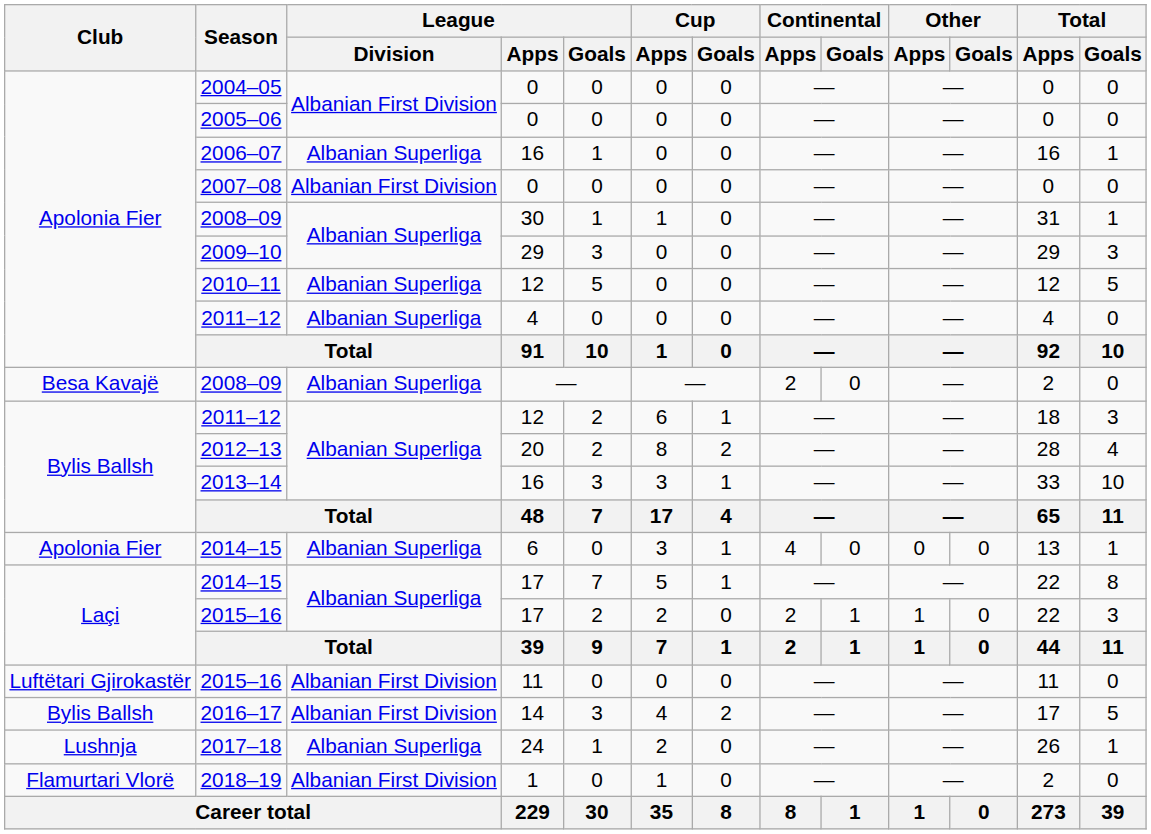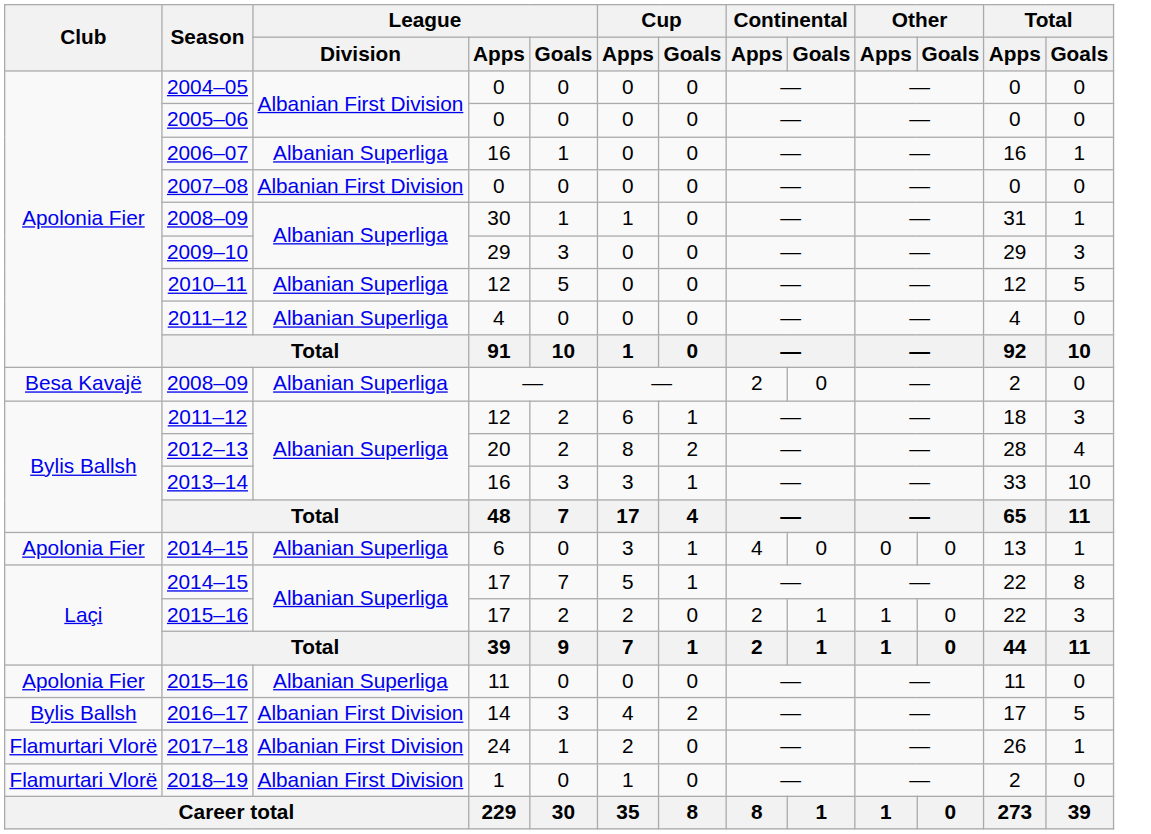2015–16 / 11 | Club: Luftëtari Gjirokastër -> Apolonia Fier
2015–16 / 11 | League / Division: Albanian First Division -> Albanian Superliga
2017–18 | Club: Lushnja -> Flamurtari Vlorë
2017–18 | League / Division: Albanian Superliga -> Albanian First Division
